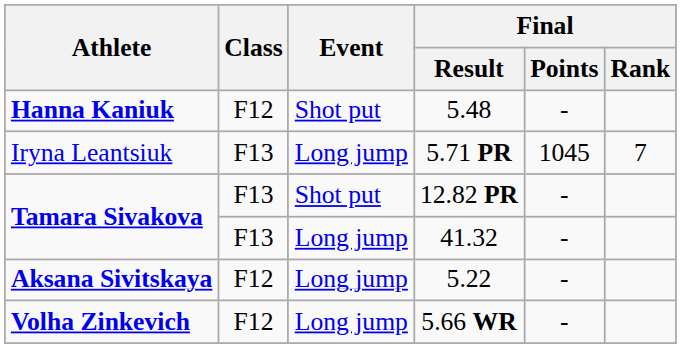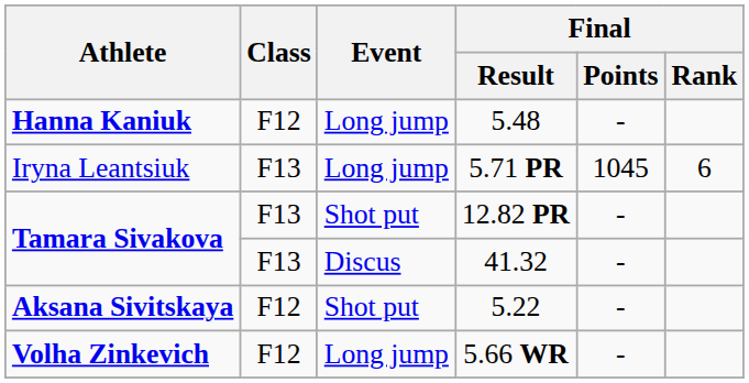5.48 | Event: Shot put -> Long jump
5.71 PR | Final / Rank: 7 -> 6
41.32 | Event: Long jump -> Discus
5.22 | Event: Long jump -> Shot put
